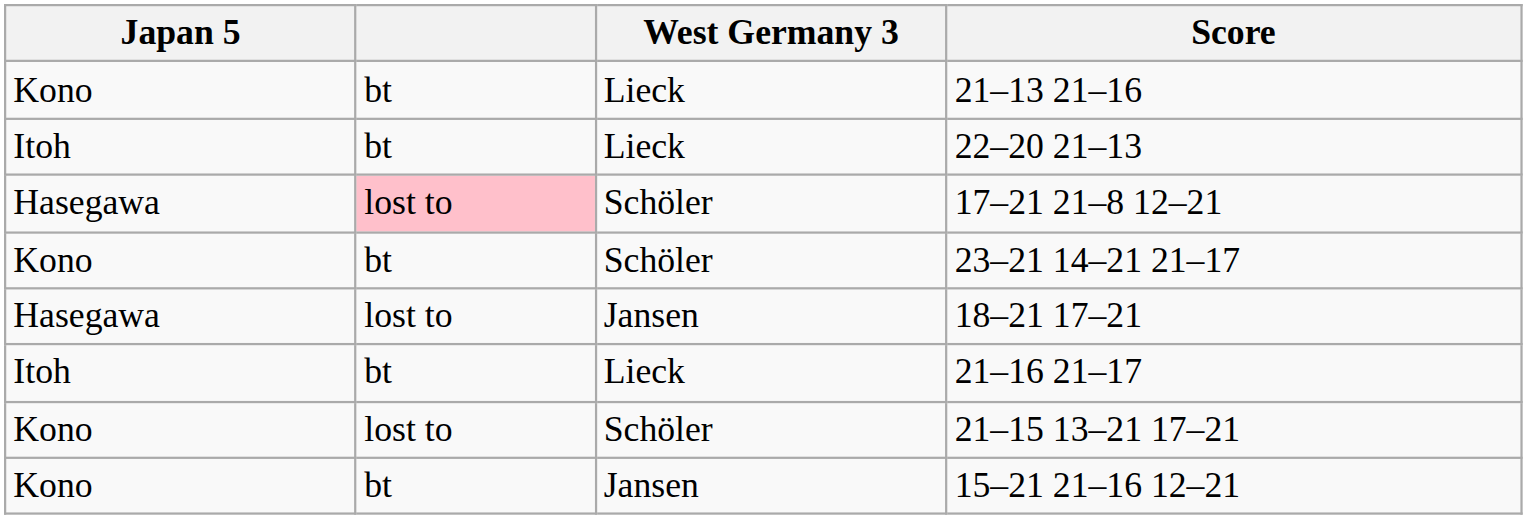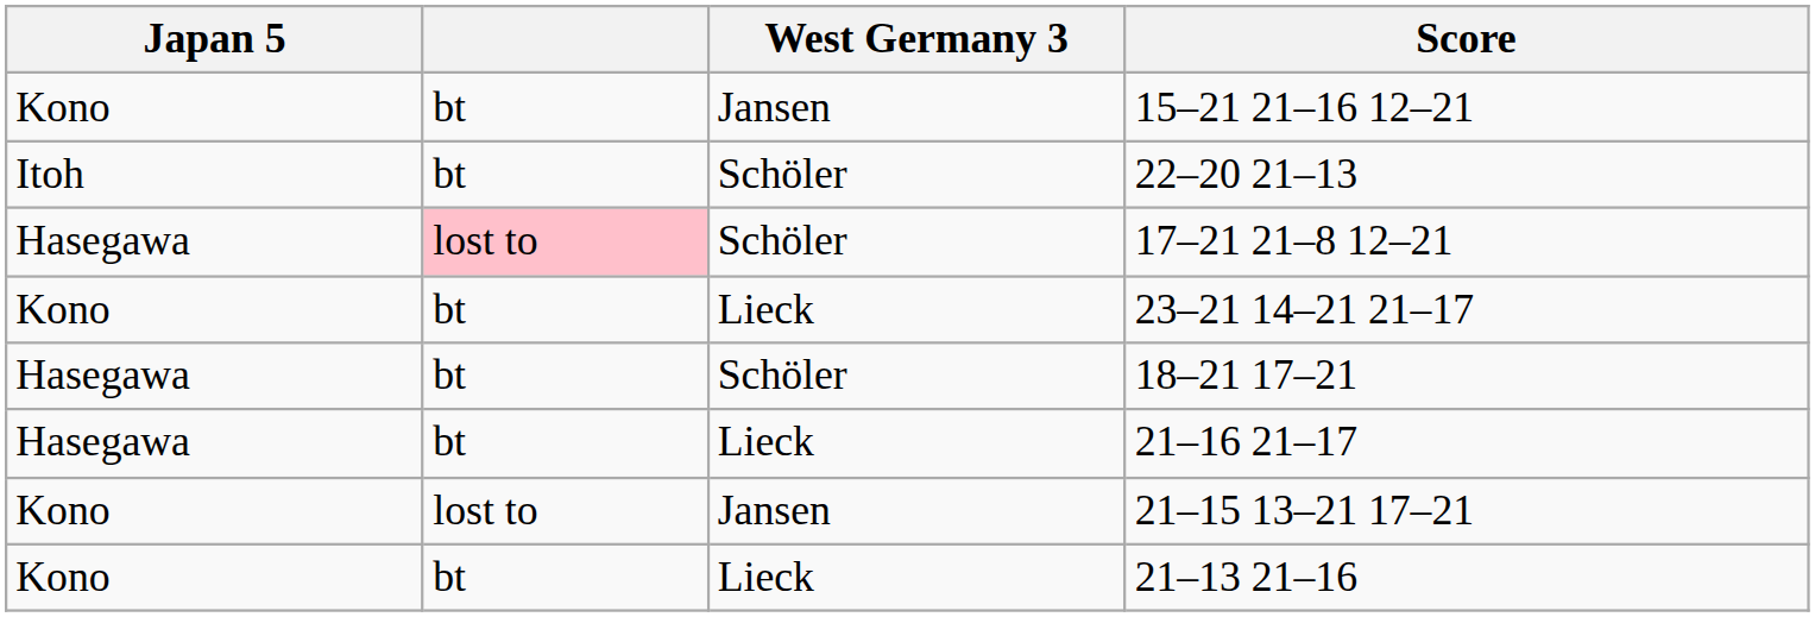rows swapped: 15–21 21–16 12–21 <-> 21–13 21–16
22–20 21–13 | West Germany 3: Lieck -> Schöler
23–21 14–21 21–17 | West Germany 3: Schöler -> Lieck
18–21 17–21 | column 2: lost to -> bt
18–21 17–21 | West Germany 3: Jansen -> Schöler
21–16 21–17 | Japan 5: Itoh -> Hasegawa
21–15 13–21 17–21 | West Germany 3: Schöler -> Jansen
